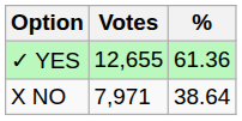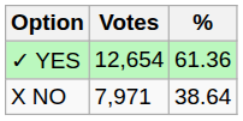✓ YES | Votes: 12,655 -> 12,654
